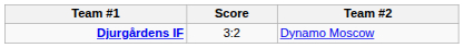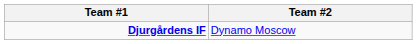- column: Score | 3:2
